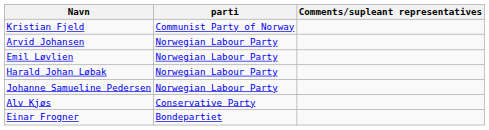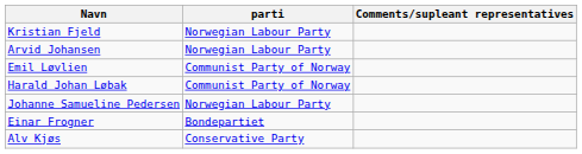Kristian Fjeld | parti: Communist Party of Norway -> Norwegian Labour Party
Emil Løvlien | parti: Norwegian Labour Party -> Communist Party of Norway
Harald Johan Løbak | parti: Norwegian Labour Party -> Communist Party of Norway
rows swapped: Einar Frogner <-> Alv Kjøs
